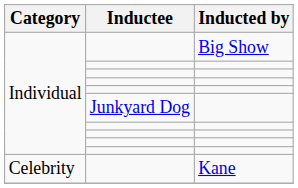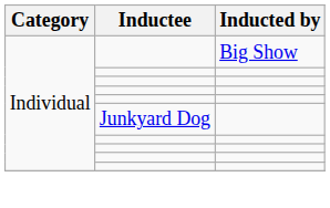- row: Celebrity | Kane
